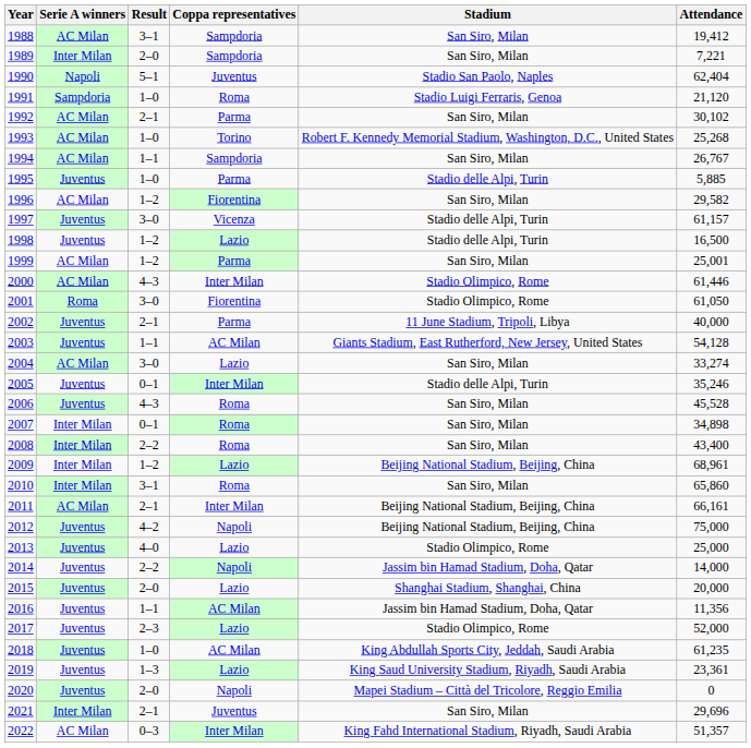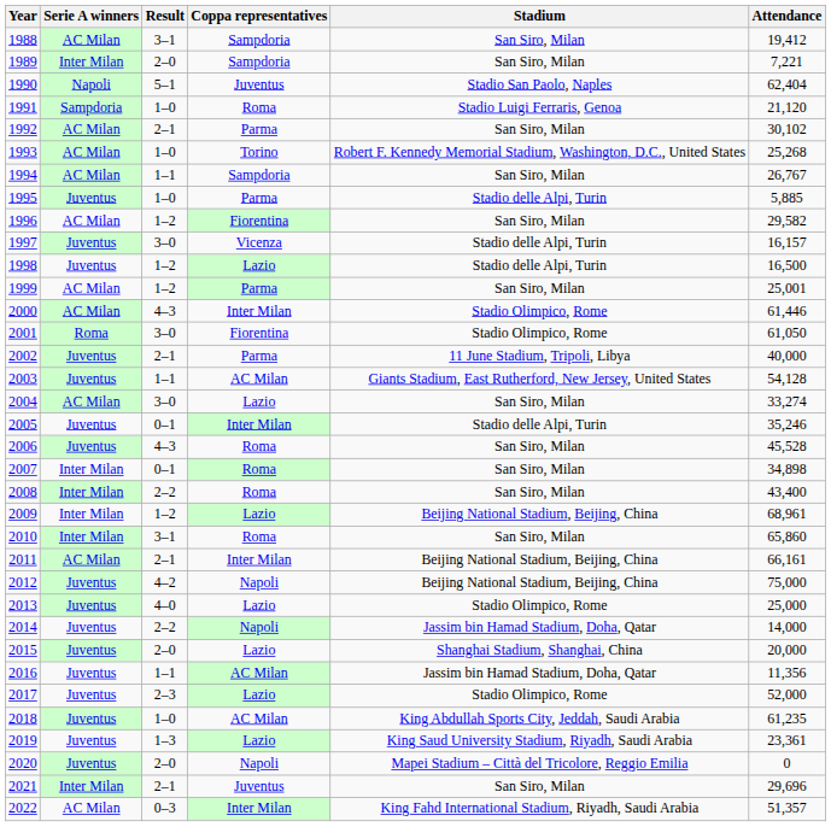1997 | Attendance: 61,157 -> 16,157
